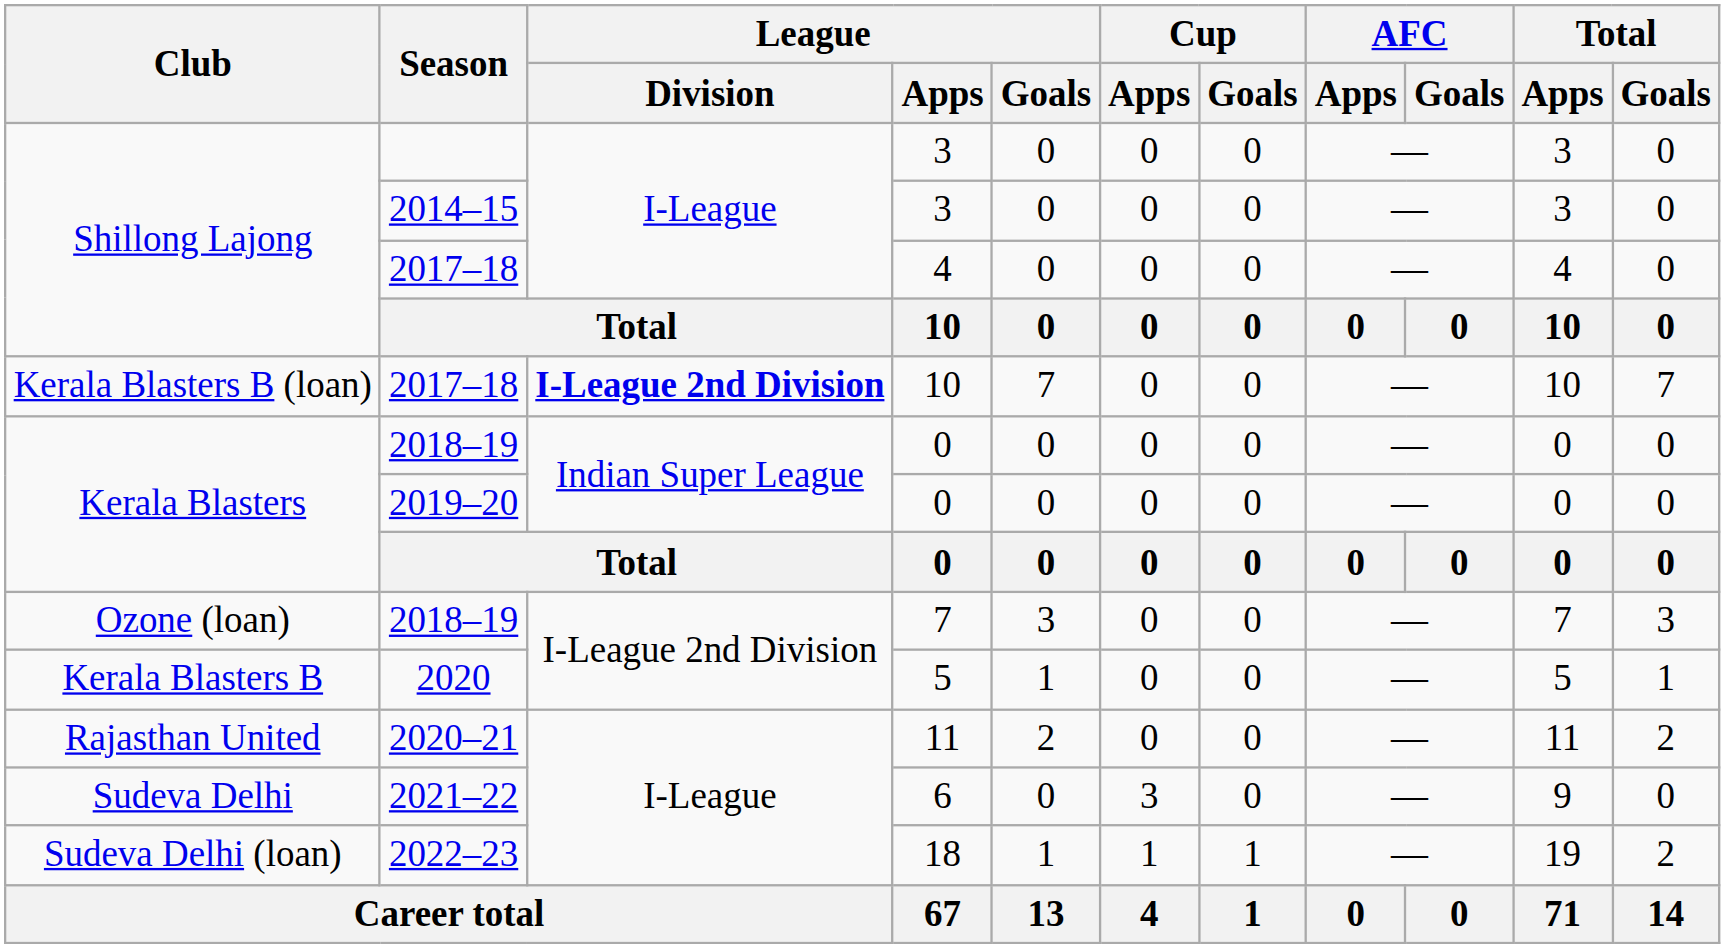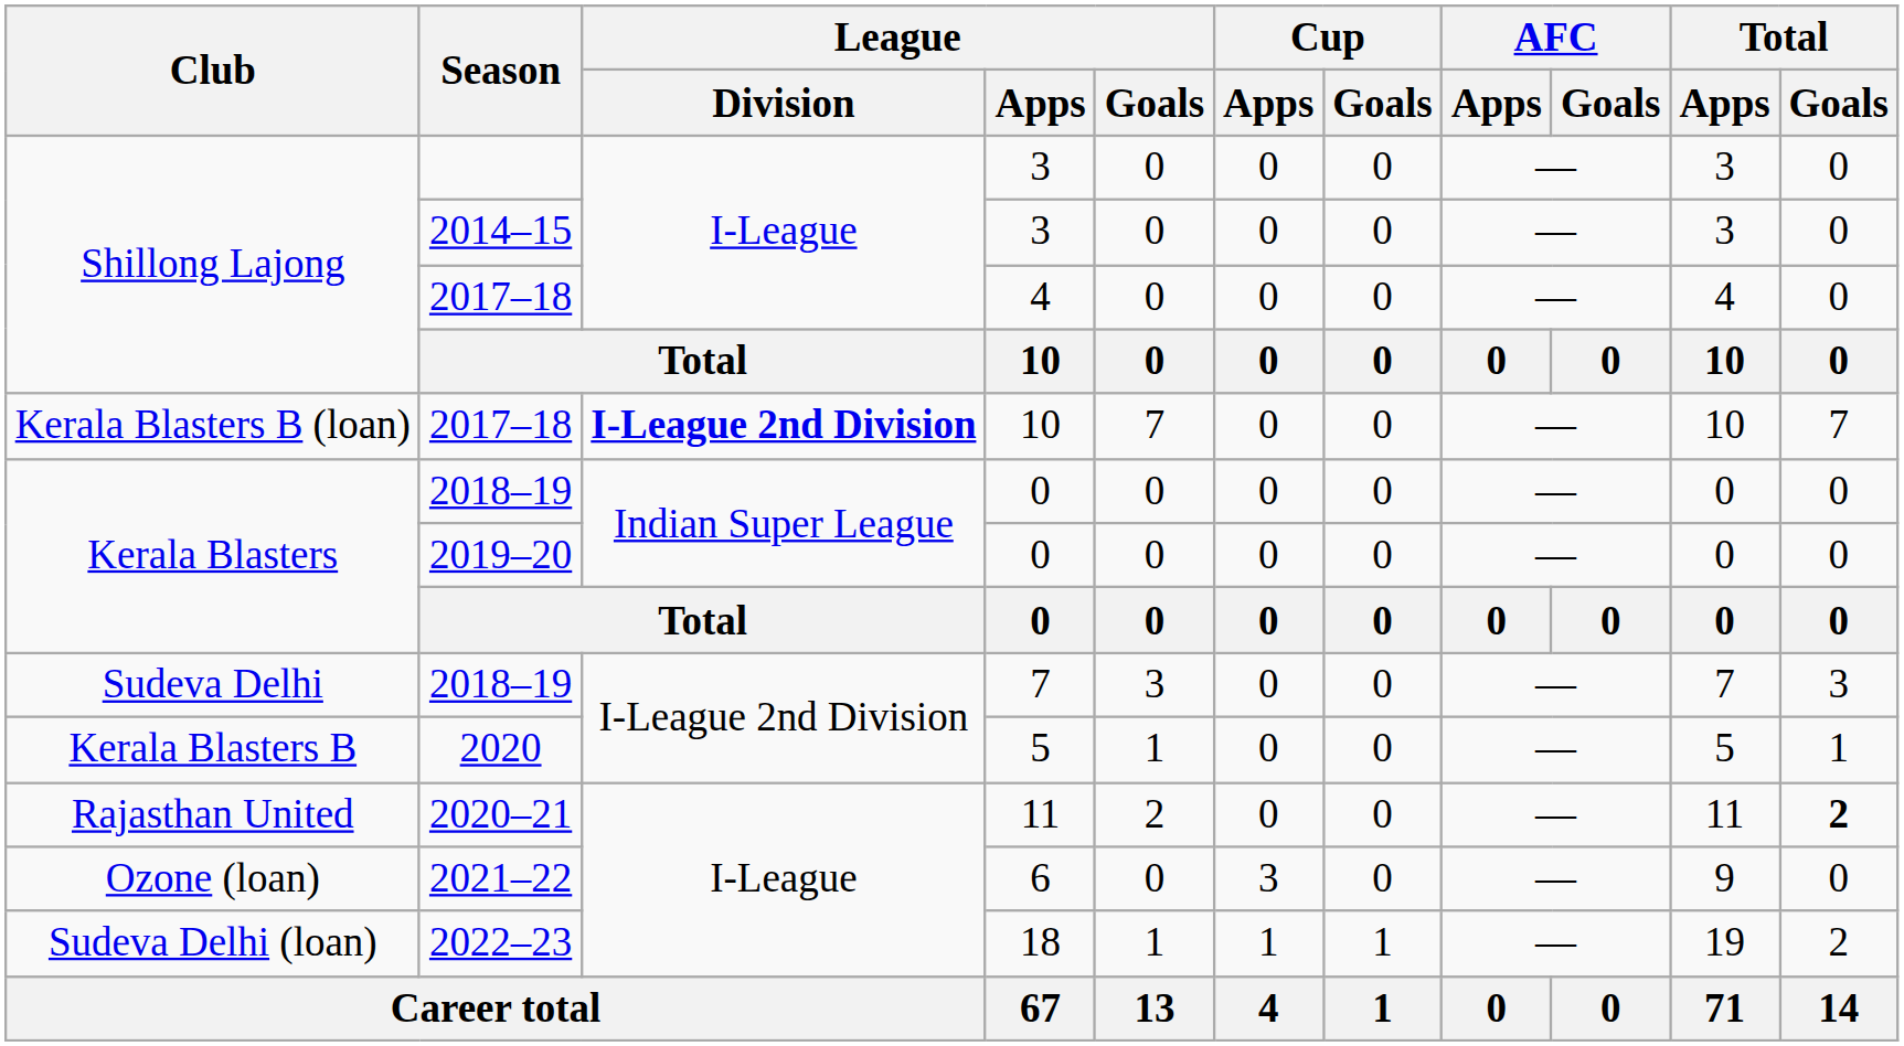2018–19 / 7 | Club: Ozone (loan) -> Sudeva Delhi
2020–21 | Total / Goals: normal -> bold
2021–22 | Club: Sudeva Delhi -> Ozone (loan)
